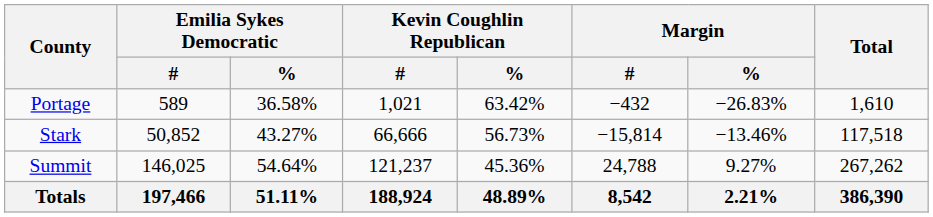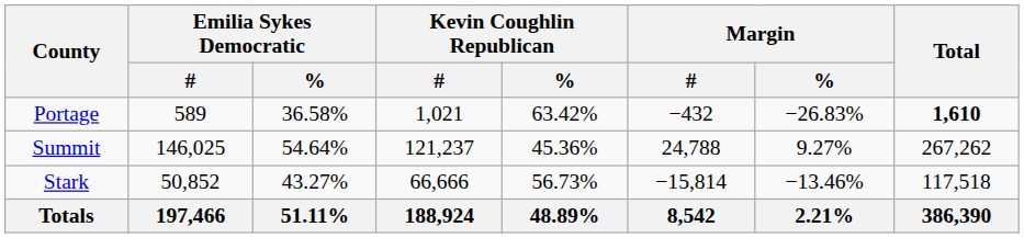Portage | Total: normal -> bold
rows swapped: Stark <-> Summit
